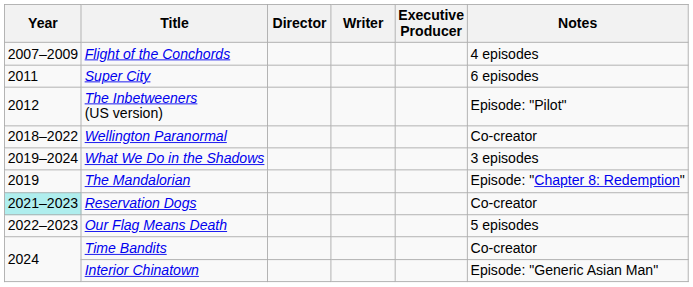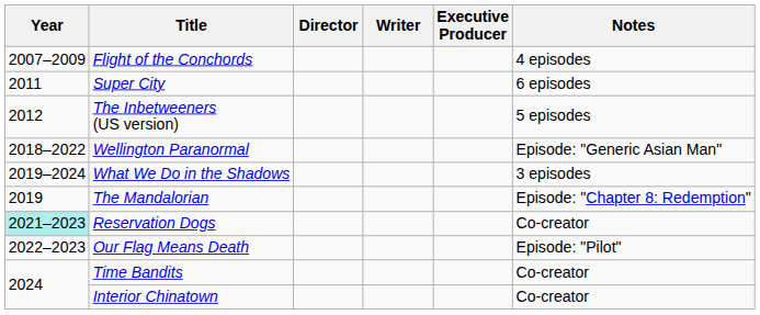The Inbetweeners (US version) | Notes: Episode: "Pilot" -> 5 episodes
Wellington Paranormal | Notes: Co-creator -> Episode: "Generic Asian Man"
Our Flag Means Death | Notes: 5 episodes -> Episode: "Pilot"
Interior Chinatown | Notes: Episode: "Generic Asian Man" -> Co-creator
